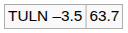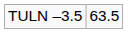TULN –3.5 | column 2: 63.7 -> 63.5
